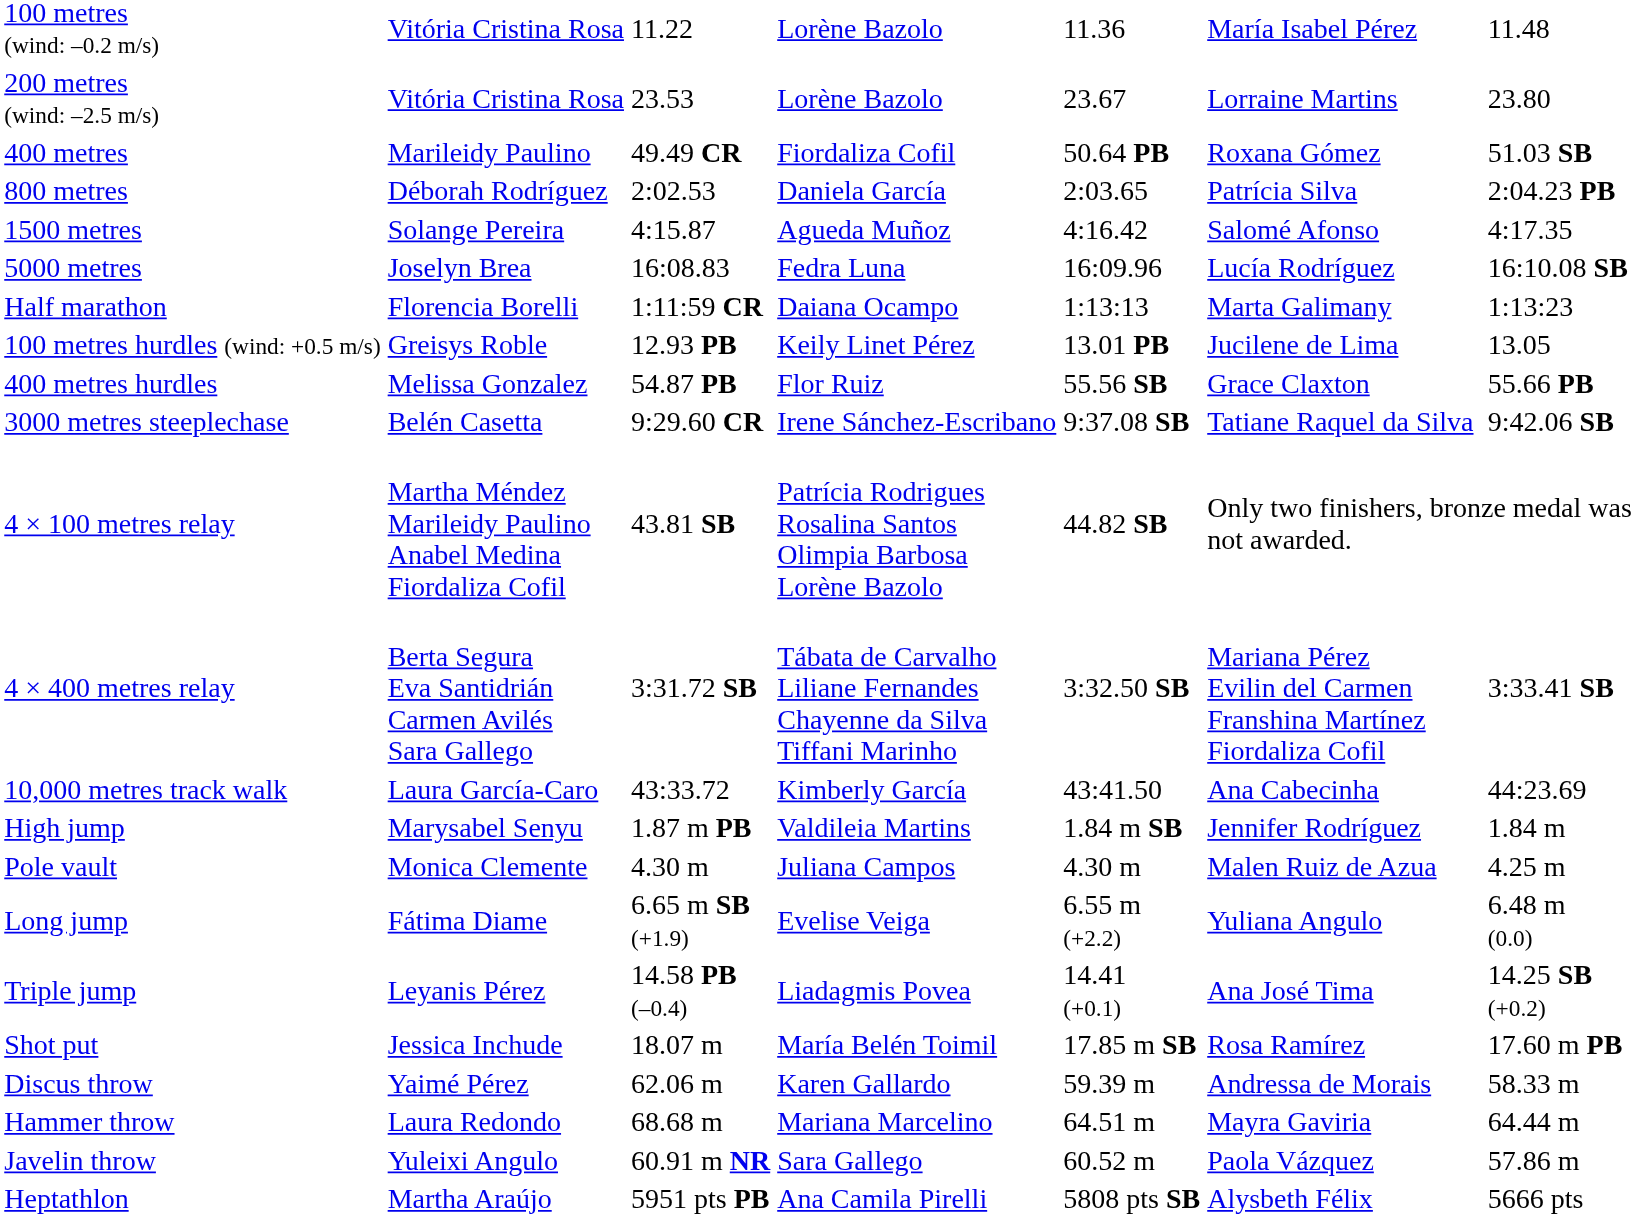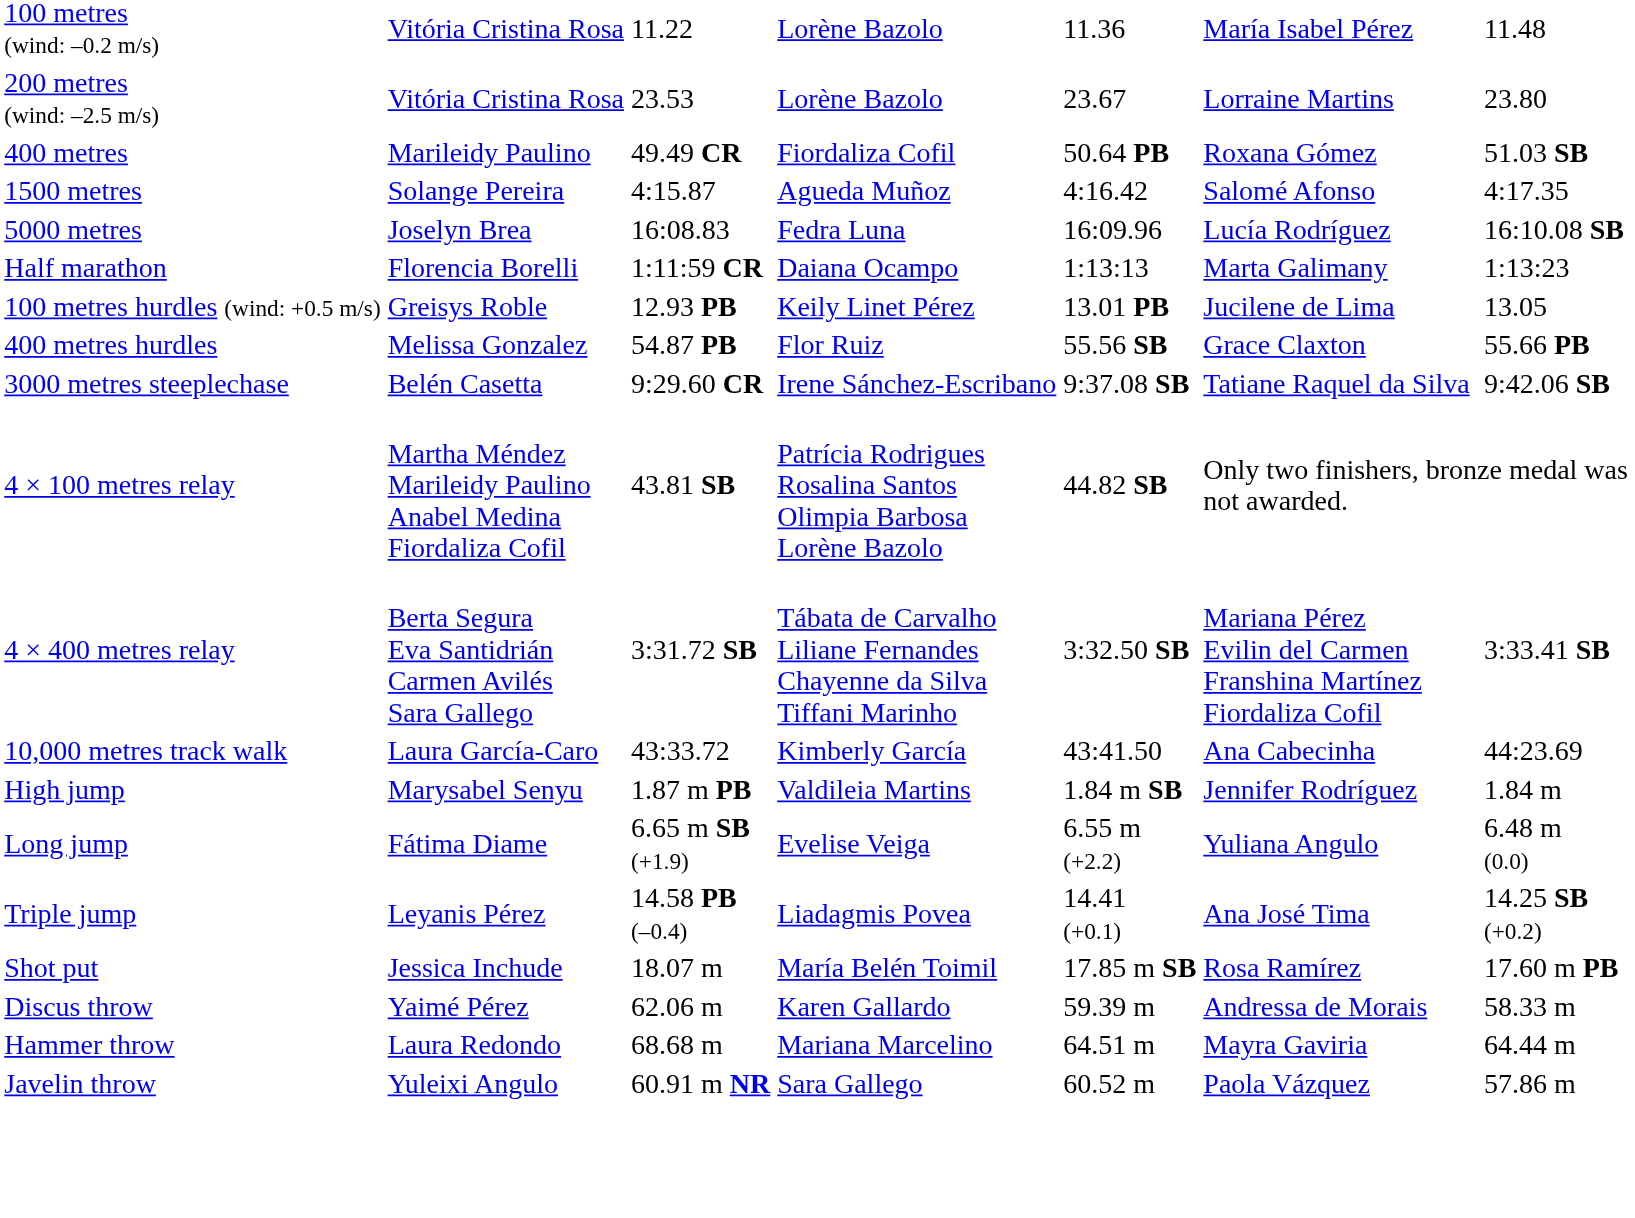- row: 800 metres | Déborah Rodríguez | 2:02.53 | Daniela García | 2:03.65 | Patrícia Silva | 2:04.23 PB
- row: Pole vault | Monica Clemente | 4.30 m | Juliana Campos | 4.30 m | Malen Ruiz de Azua | 4.25 m
- row: Heptathlon | Martha Araújo | 5951 pts PB | Ana Camila Pirelli | 5808 pts SB | Alysbeth Félix | 5666 pts
